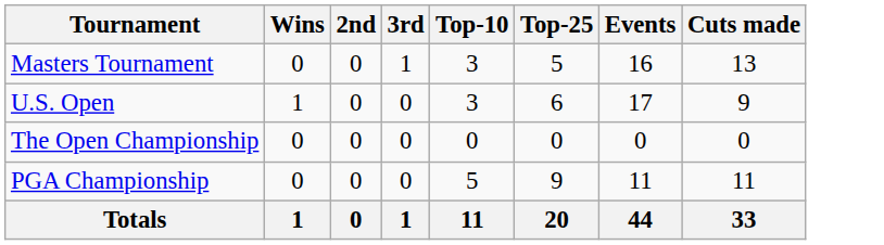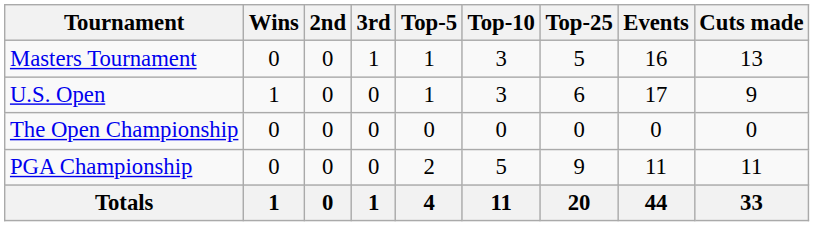+ column: Top-5 | 1 | 1 | 0 | 2 | 4
